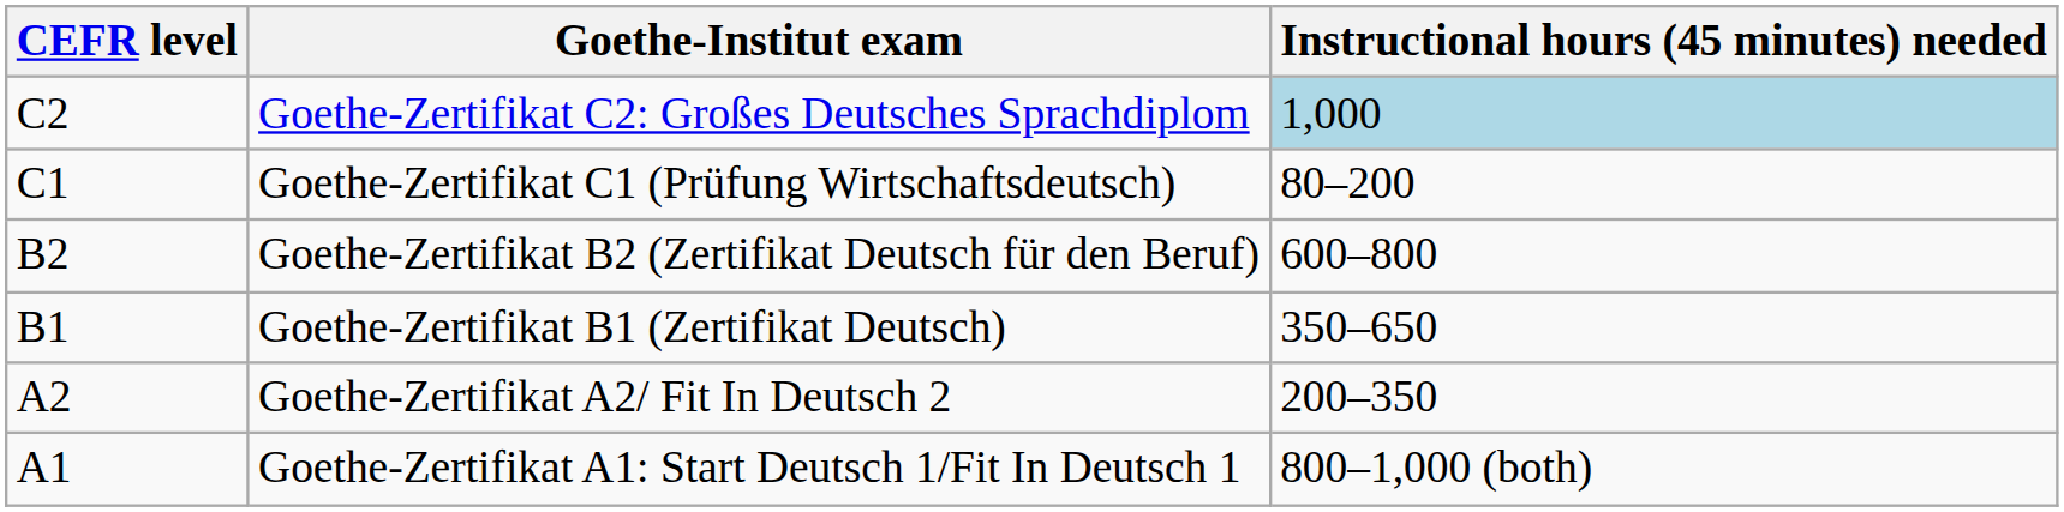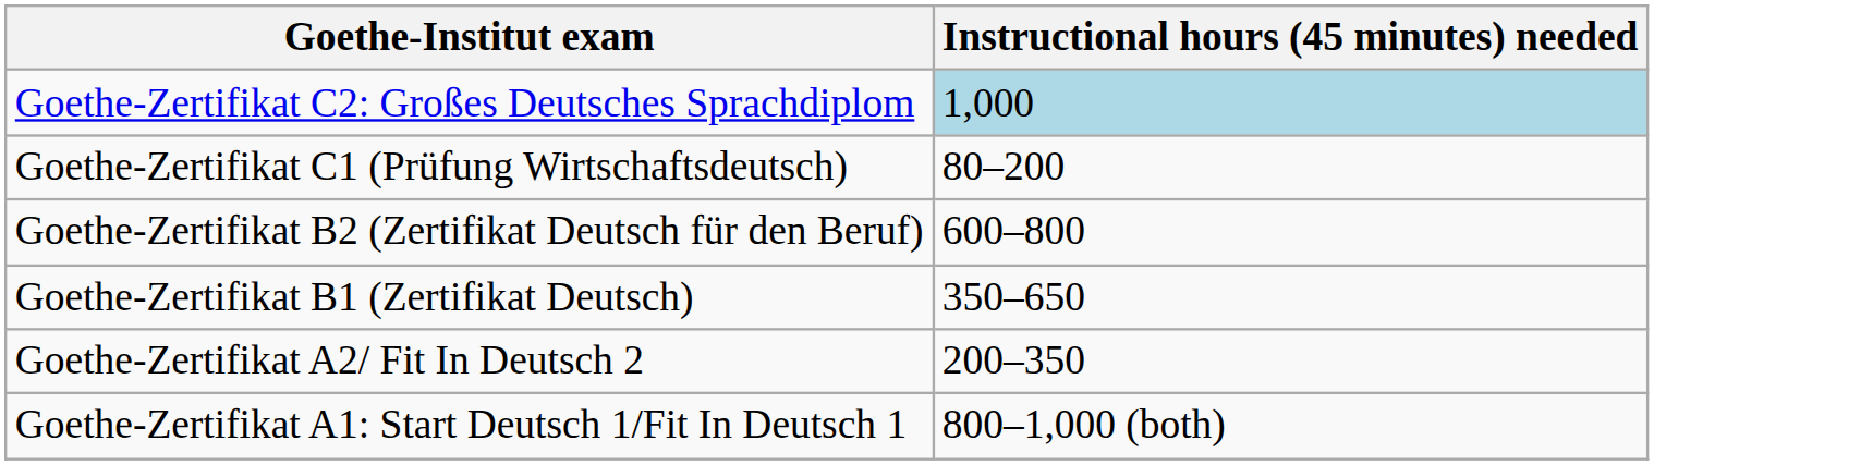- column: CEFR level | C2 | C1 | B2 | B1 | A2 | A1
